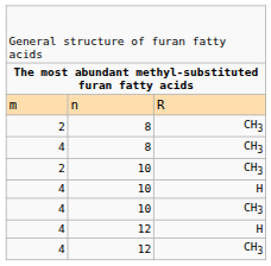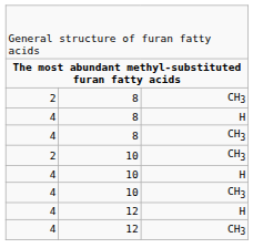- row: m | n | R
+ row: 4 | 8 | H
